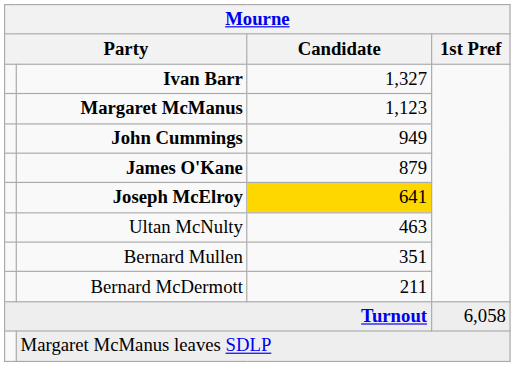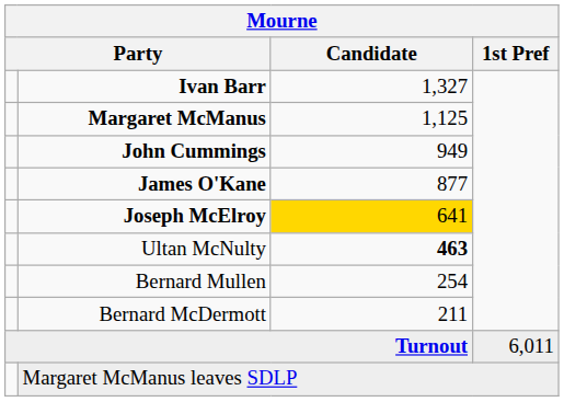Margaret McManus | Candidate: 1,123 -> 1,125
James O'Kane | Candidate: 879 -> 877
Ultan McNulty | Candidate: normal -> bold
Bernard Mullen | Candidate: 351 -> 254
Turnout | 1st Pref: 6,058 -> 6,011
